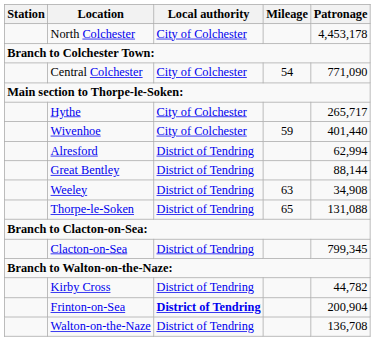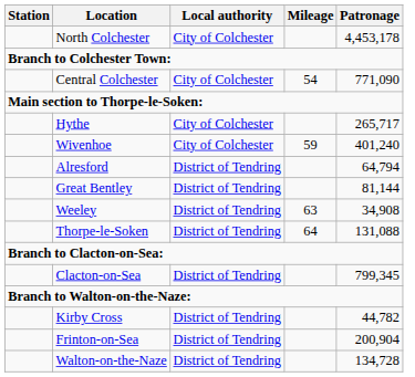Wivenhoe | Patronage: 401,440 -> 401,240
Alresford | Patronage: 62,994 -> 64,794
Great Bentley | Patronage: 88,144 -> 81,144
Thorpe-le-Soken | Mileage: 65 -> 64
Frinton-on-Sea | Local authority: bold -> normal
Walton-on-the-Naze | Patronage: 136,708 -> 134,728
